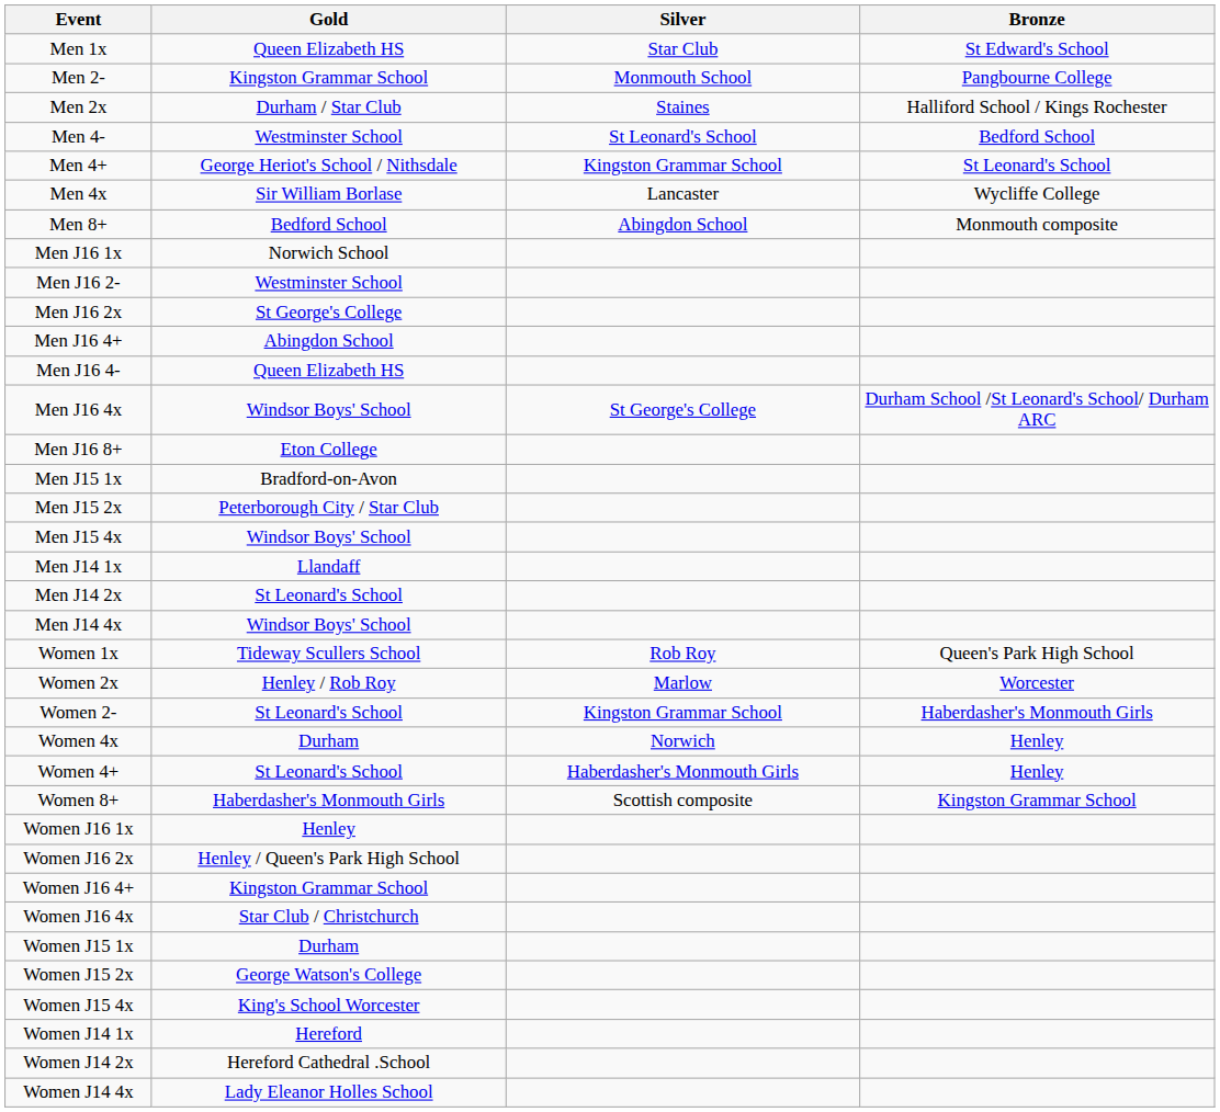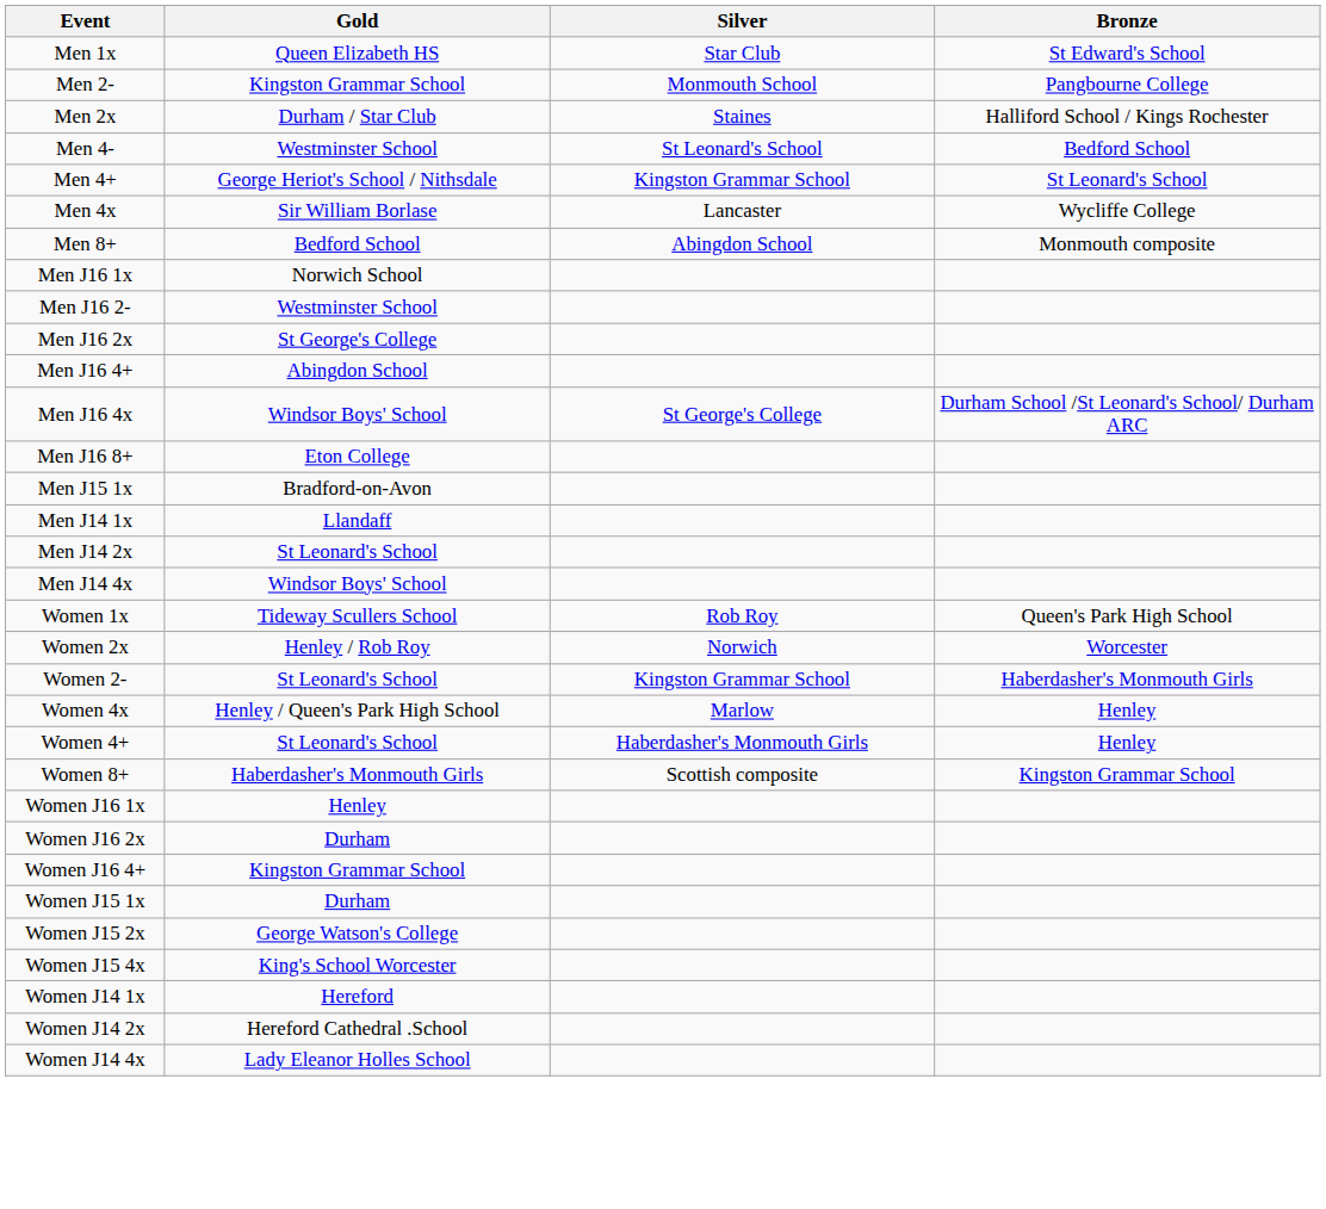- row: Men J16 4- | Queen Elizabeth HS
- row: Men J15 2x | Peterborough City / Star Club
- row: Men J15 4x | Windsor Boys' School
Women 2x | Silver: Marlow -> Norwich
Women 4x | Gold: Durham -> Henley / Queen's Park High School
Women 4x | Silver: Norwich -> Marlow
Women J16 2x | Gold: Henley / Queen's Park High School -> Durham
- row: Women J16 4x | Star Club / Christchurch
